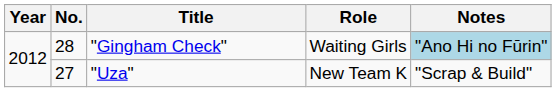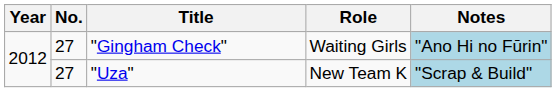"Gingham Check" | No.: 28 -> 27
"Uza" | Notes: no background -> lightblue background
